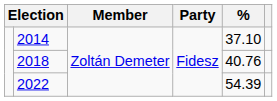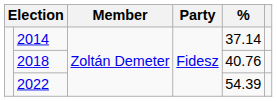2014 | %: 37.10 -> 37.14
